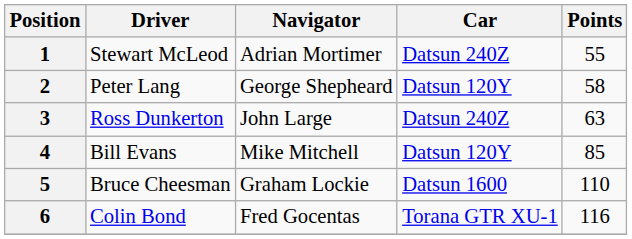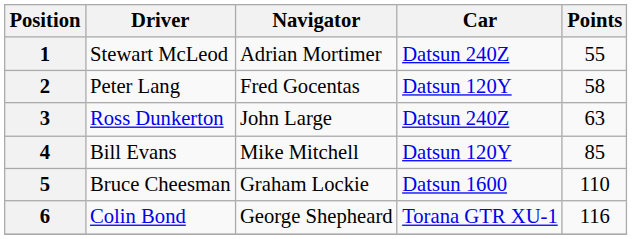2 | Navigator: George Shepheard -> Fred Gocentas
6 | Navigator: Fred Gocentas -> George Shepheard
